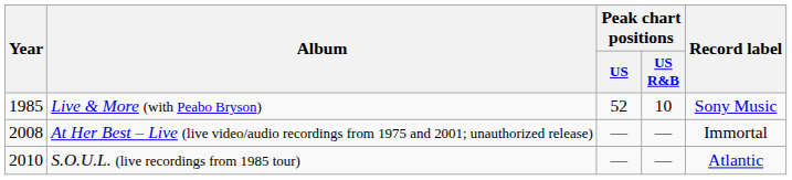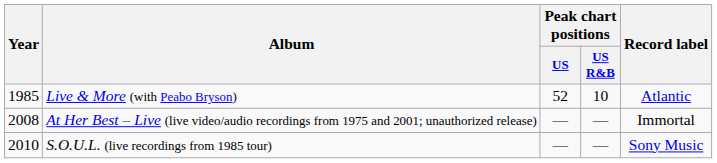Live & More (with Peabo Bryson) | Record label: Sony Music -> Atlantic
S.O.U.L. (live recordings from 1985 tour) | Record label: Atlantic -> Sony Music
